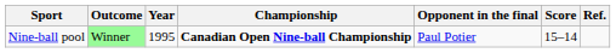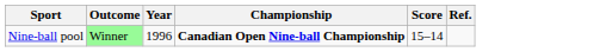- column: Opponent in the final | Paul Potier
Nine-ball pool | Year: 1995 -> 1996
